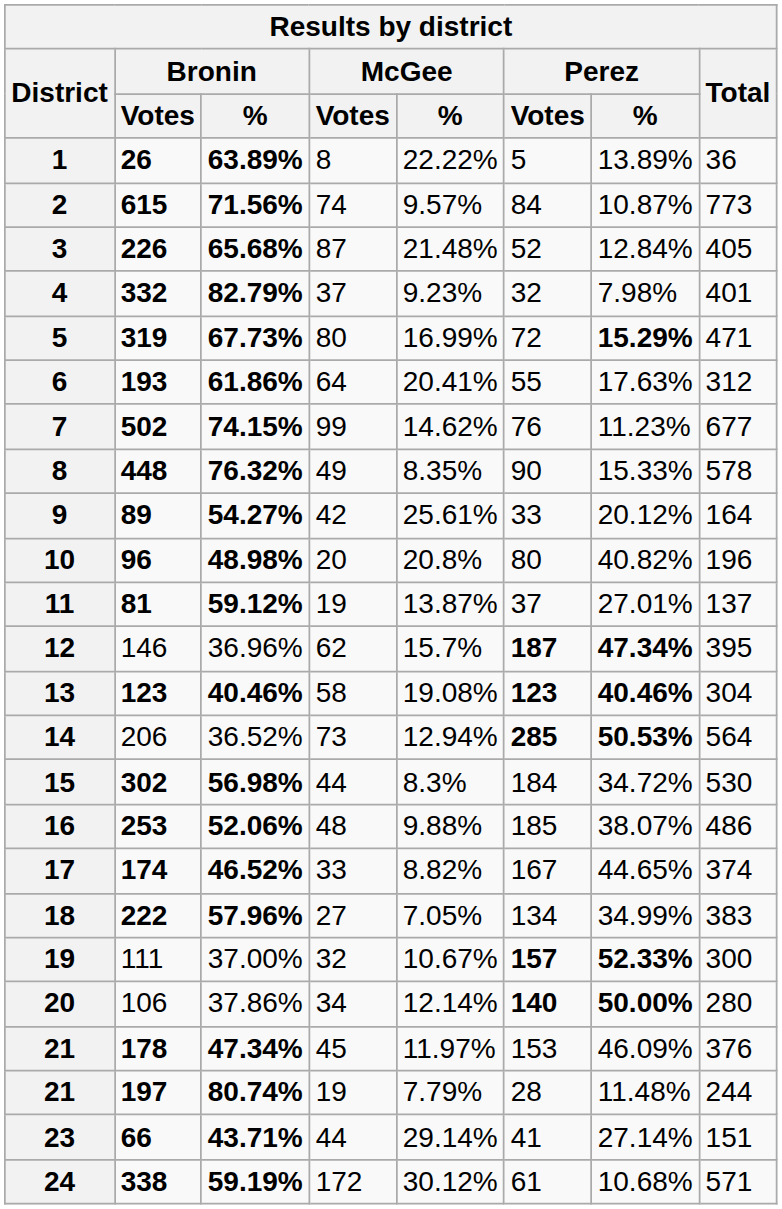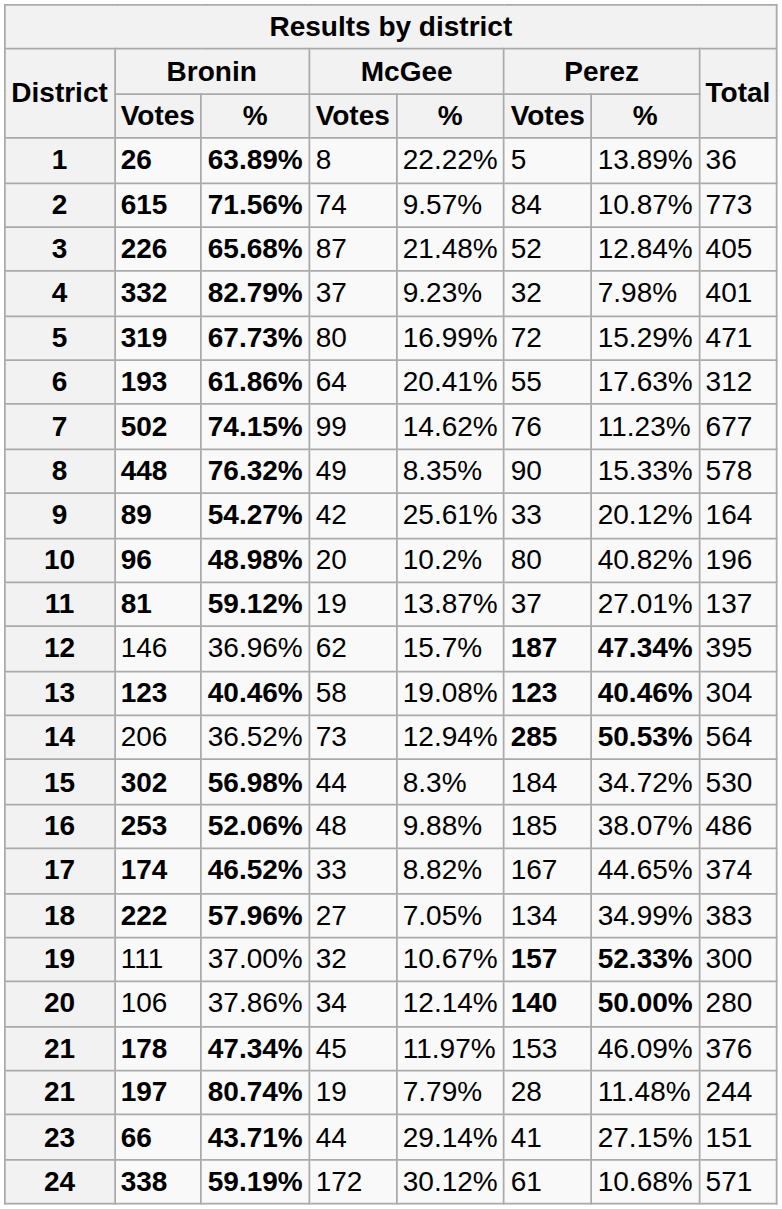319 | Perez / %: bold -> normal
96 | McGee / %: 20.8% -> 10.2%
66 | Perez / %: 27.14% -> 27.15%
